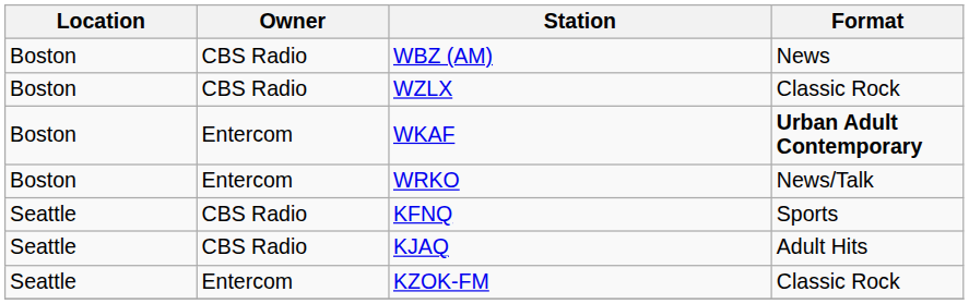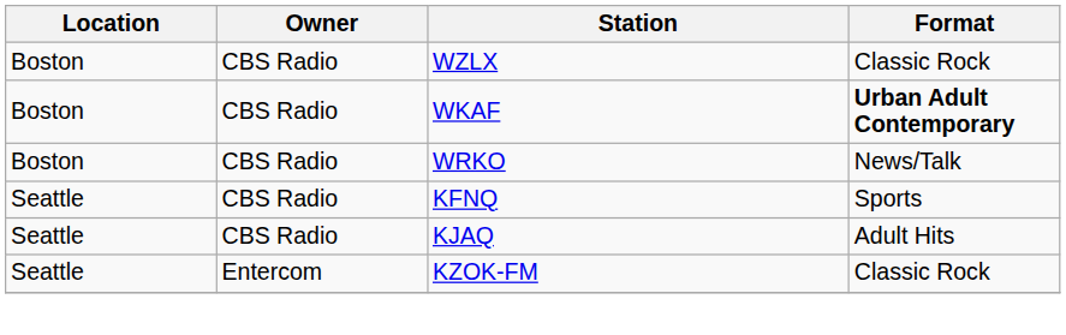- row: Boston | CBS Radio | WBZ (AM) | News
WKAF | Owner: Entercom -> CBS Radio
WRKO | Owner: Entercom -> CBS Radio
